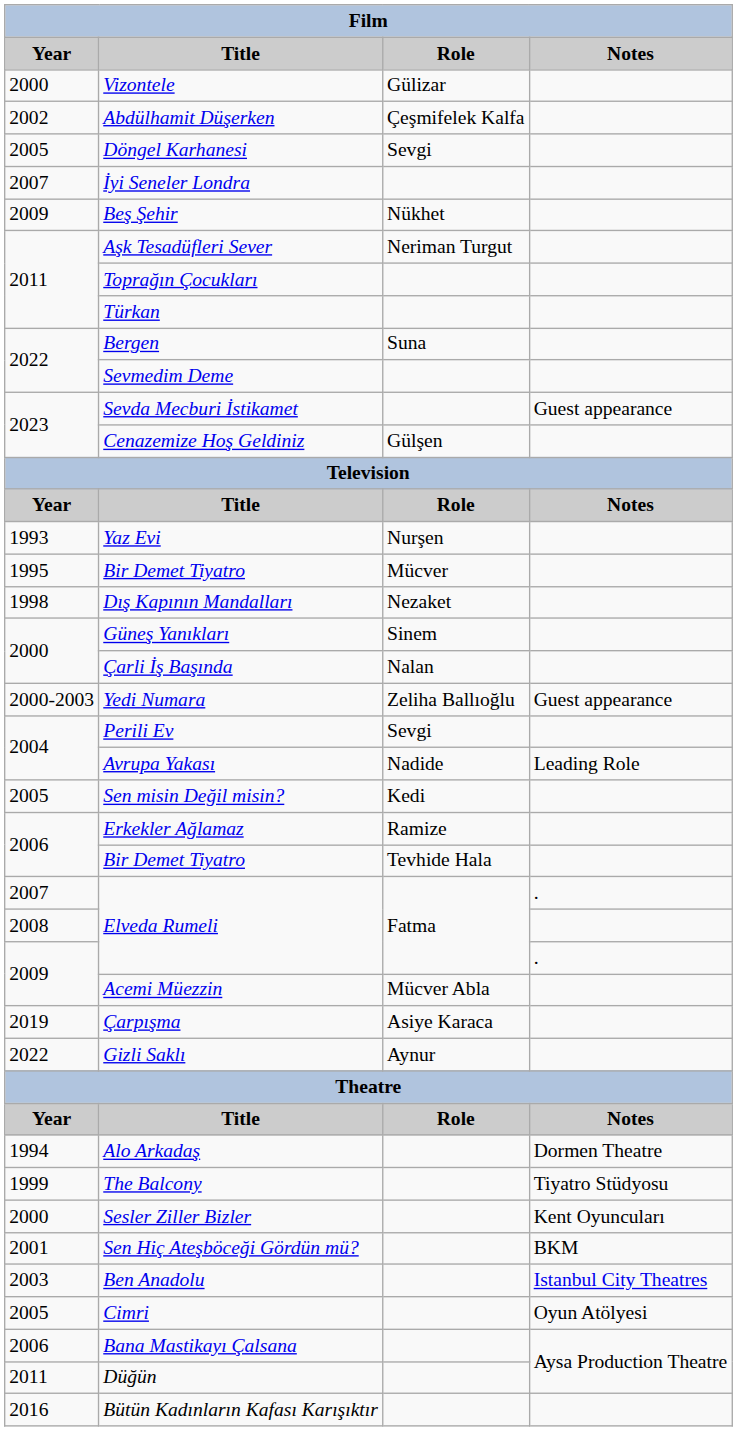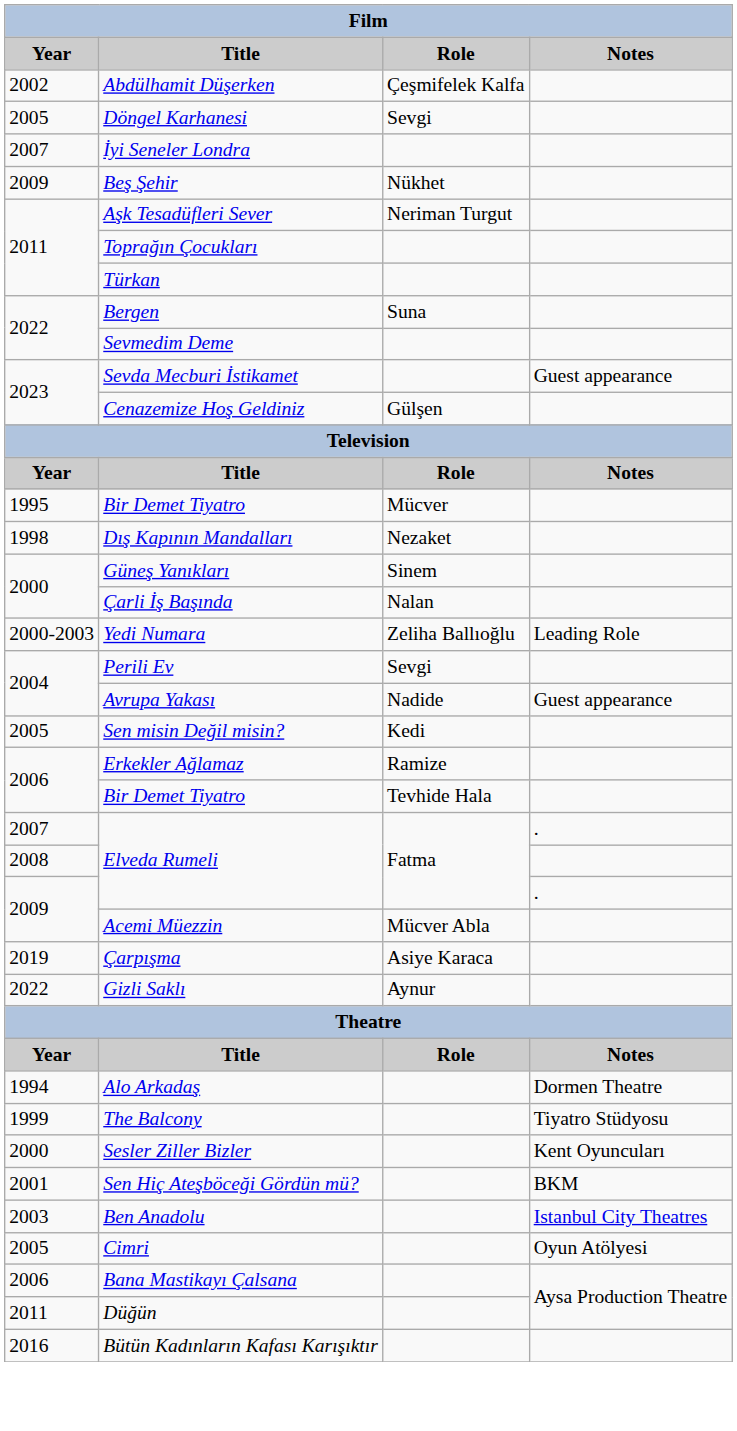- row: 2000 | Vizontele | Gülizar
- row: 1993 | Yaz Evi | Nurşen
Yedi Numara | Notes: Guest appearance -> Leading Role
Avrupa Yakası | Notes: Leading Role -> Guest appearance
